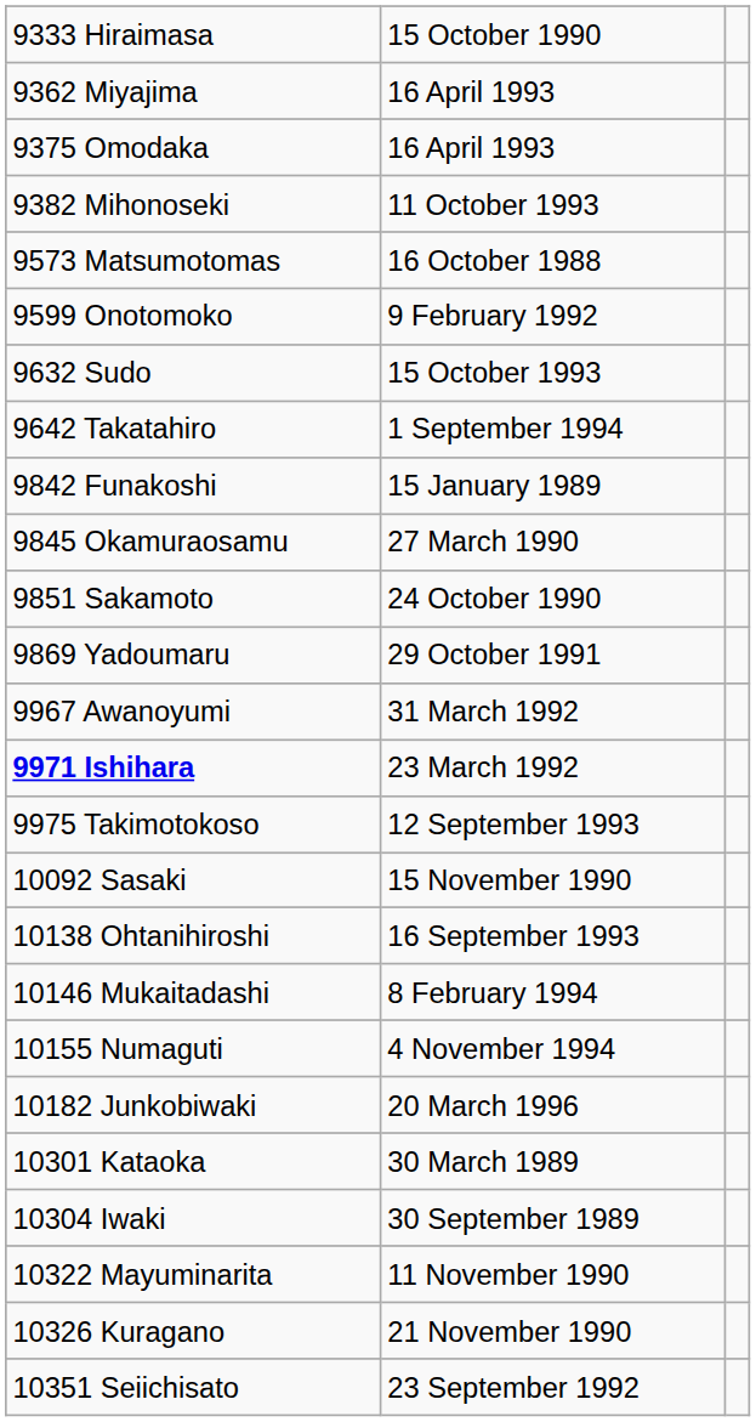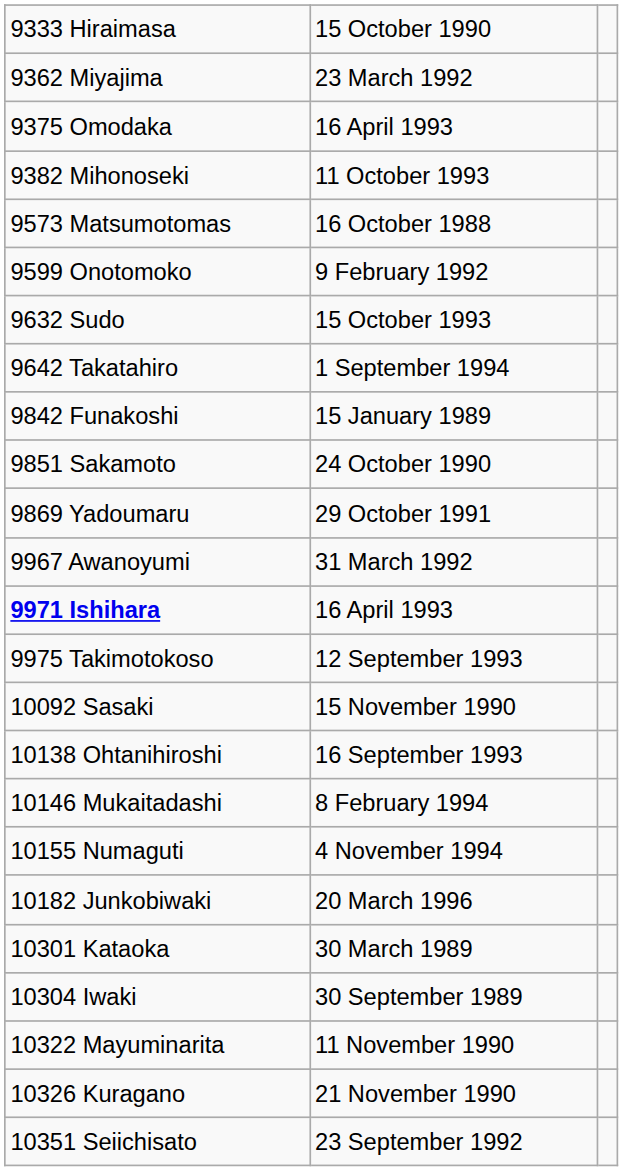9362 Miyajima | column 2: 16 April 1993 -> 23 March 1992
- row: 9845 Okamuraosamu | 27 March 1990
9971 Ishihara | column 2: 23 March 1992 -> 16 April 1993
